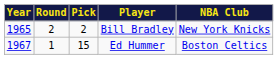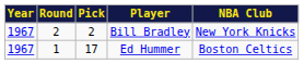Bill Bradley | Year: 1965 -> 1967
Ed Hummer | Pick: 15 -> 17
